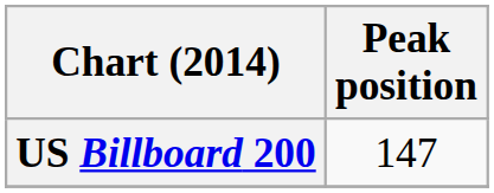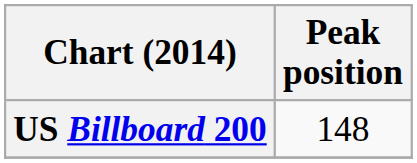US Billboard 200 | Peak position: 147 -> 148
